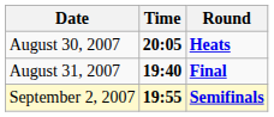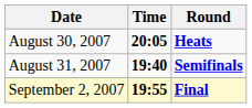August 31, 2007 | Round: Final -> Semifinals
September 2, 2007 | Round: Semifinals -> Final
